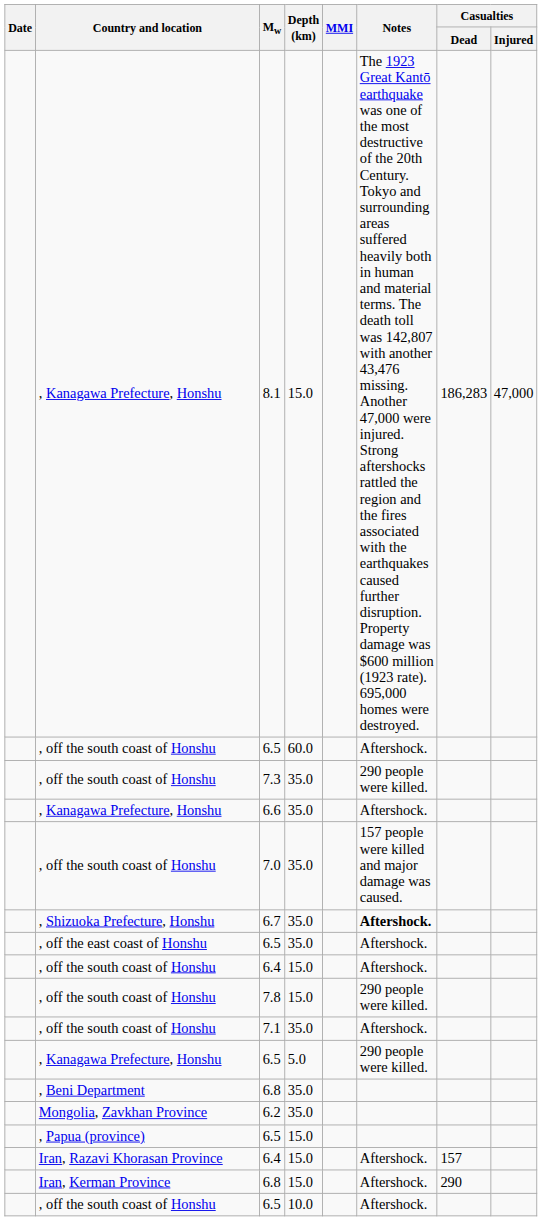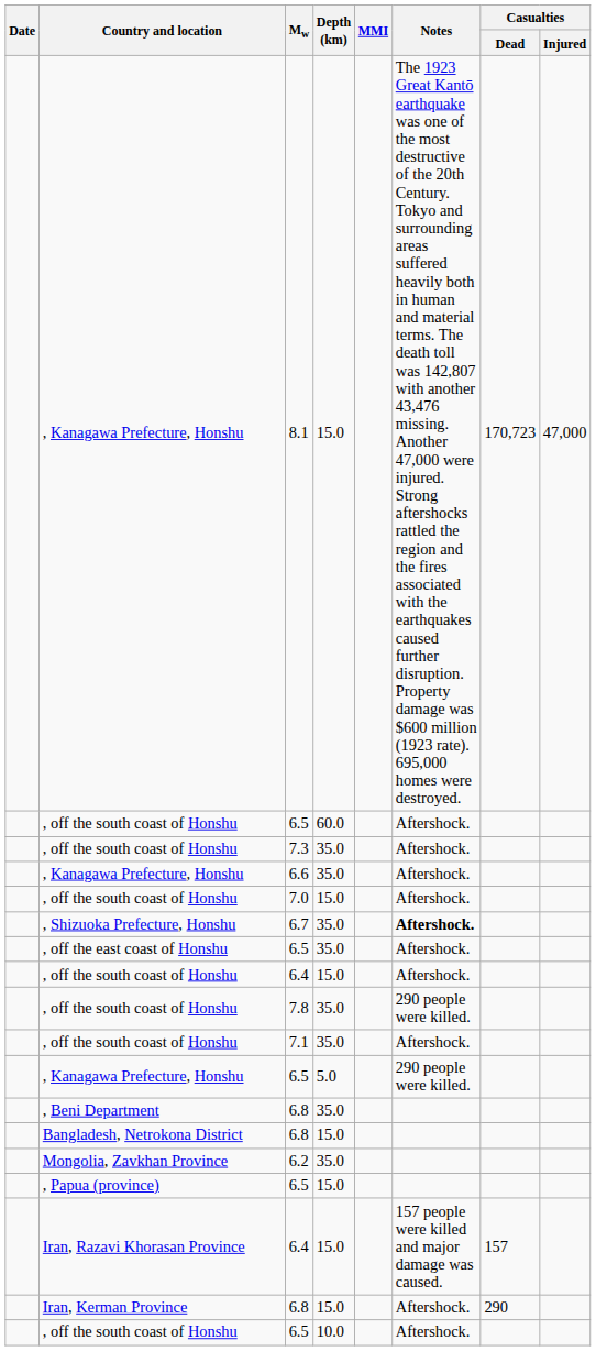8.1 | Casualties / Dead: 186,283 -> 170,723
7.3 | Notes: 290 people were killed. -> Aftershock.
7.0 | Depth (km): 35.0 -> 15.0
7.0 | Notes: 157 people were killed and major damage was caused. -> Aftershock.
7.8 | Depth (km): 15.0 -> 35.0
+ row: Bangladesh, Netrokona District | 6.8 | 15.0
Iran, Razavi Khorasan Province / 6.4 | Notes: Aftershock. -> 157 people were killed and major damage was caused.
